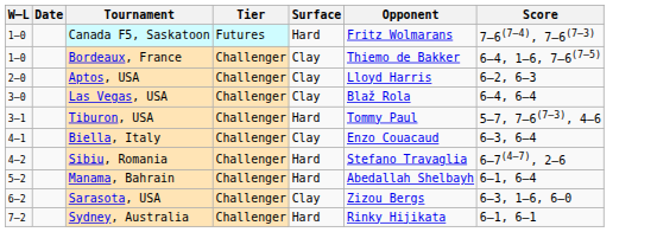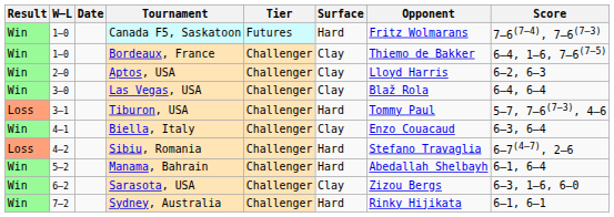+ column: Result | Win | Win | Win | Win | Loss | Win | Loss | Win | Win | Win
